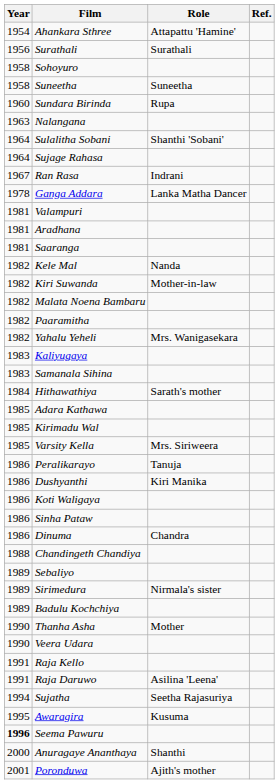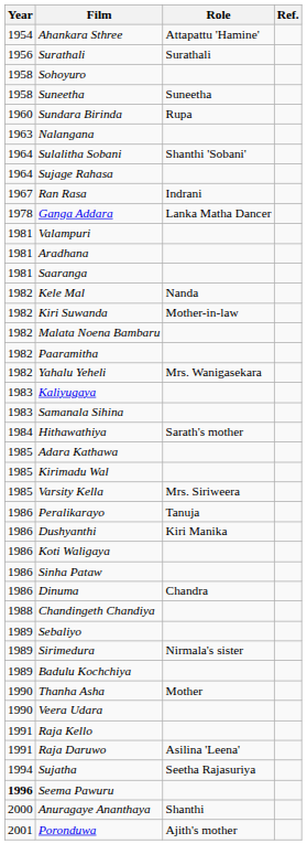- row: 1995 | Awaragira | Kusuma
